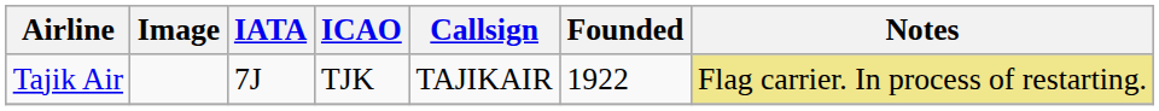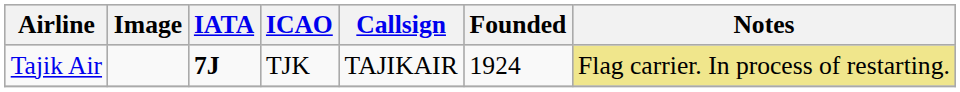Tajik Air | IATA: normal -> bold
Tajik Air | Founded: 1922 -> 1924
